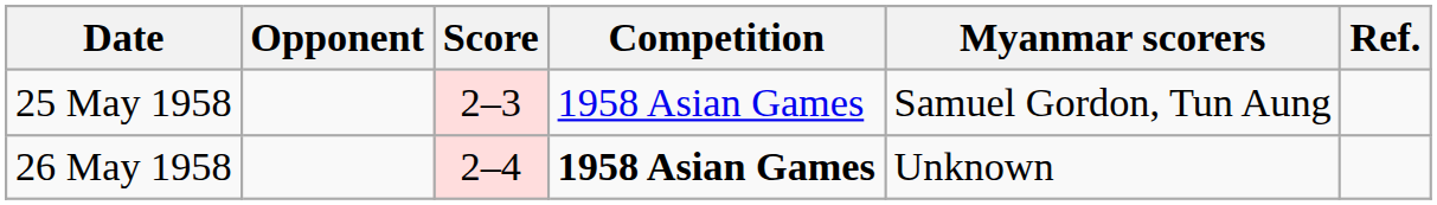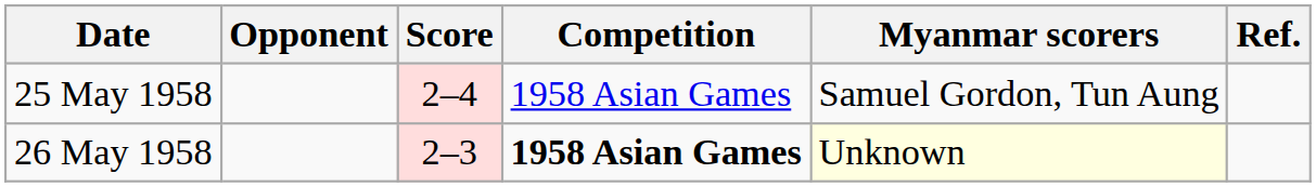25 May 1958 | Score: 2–3 -> 2–4
26 May 1958 | Score: 2–4 -> 2–3
26 May 1958 | Myanmar scorers: no background -> lightyellow background
